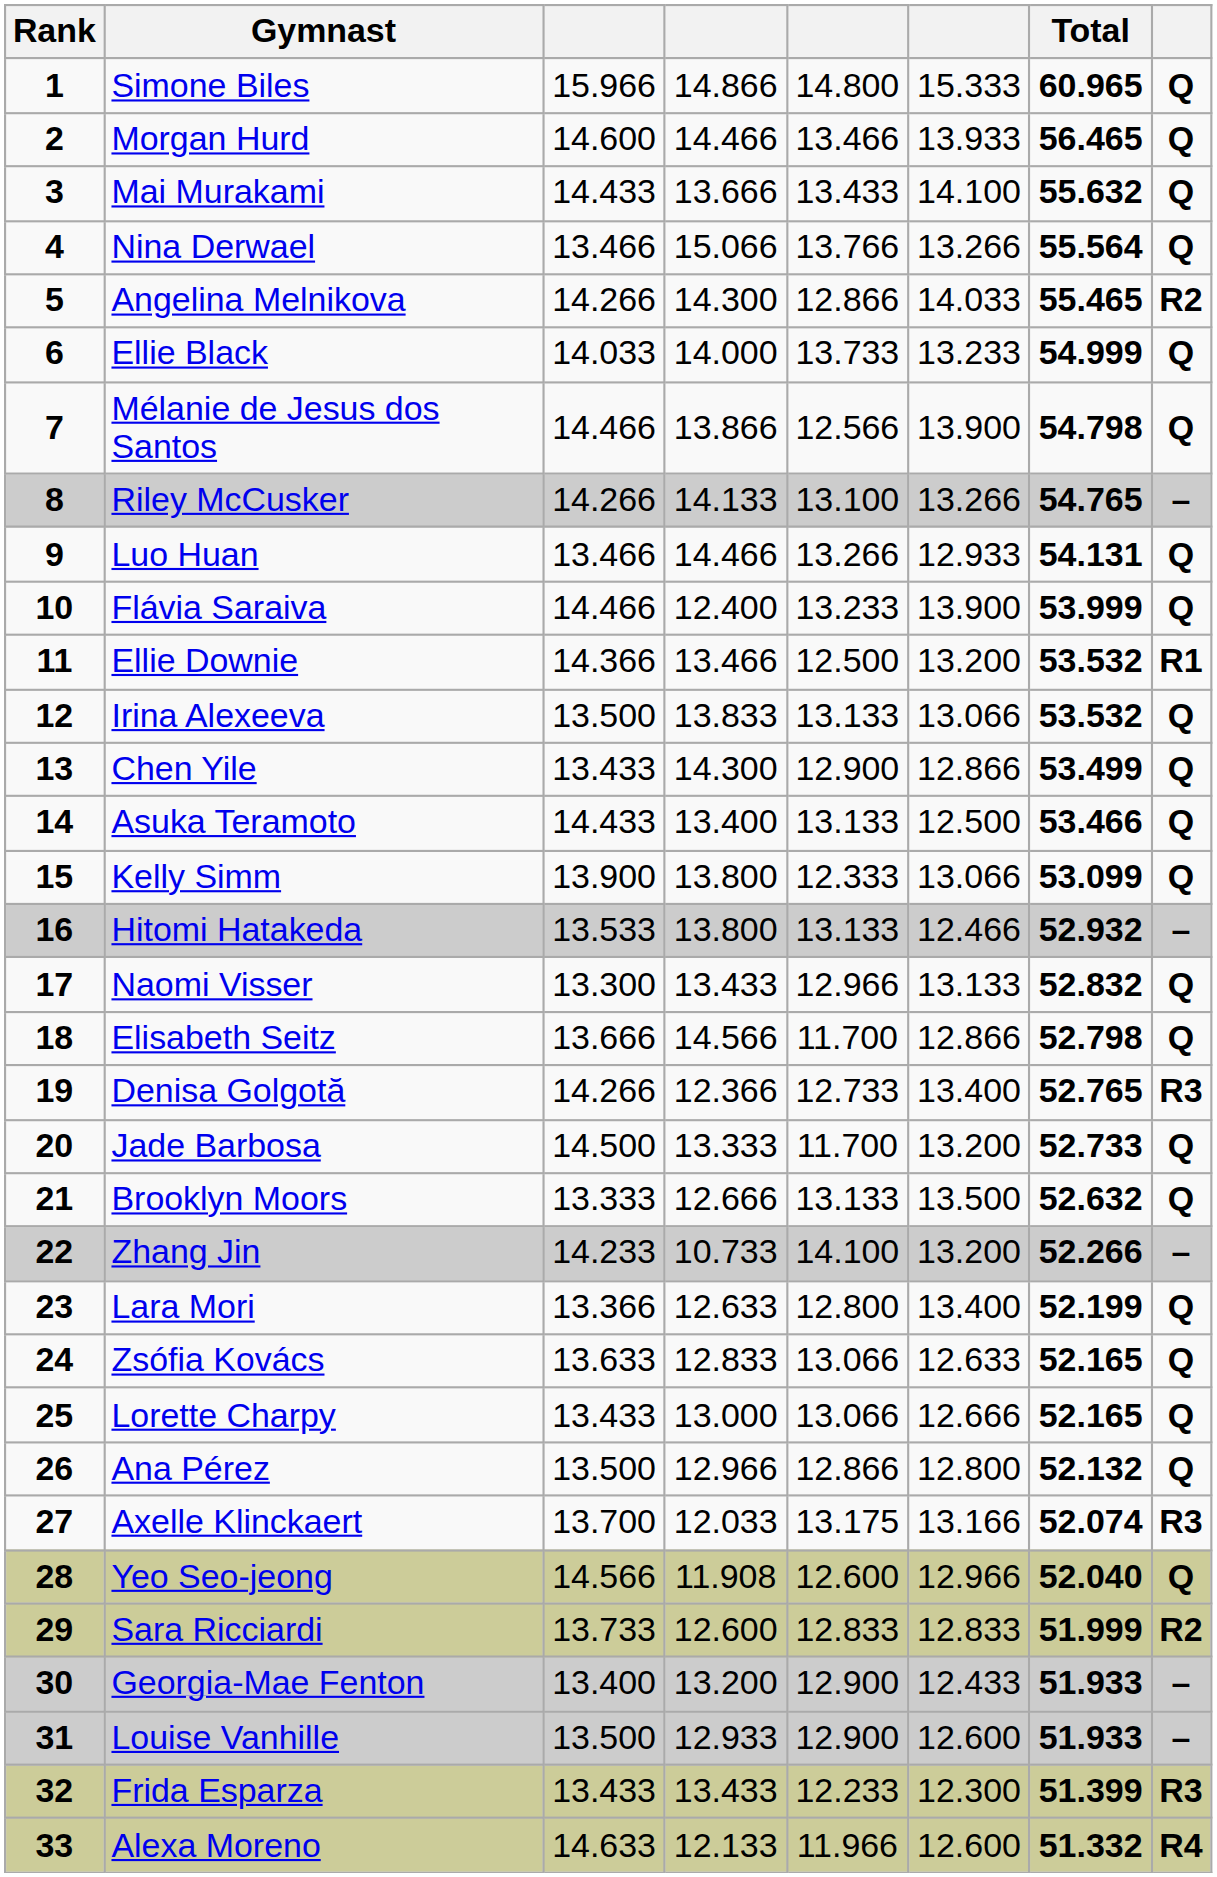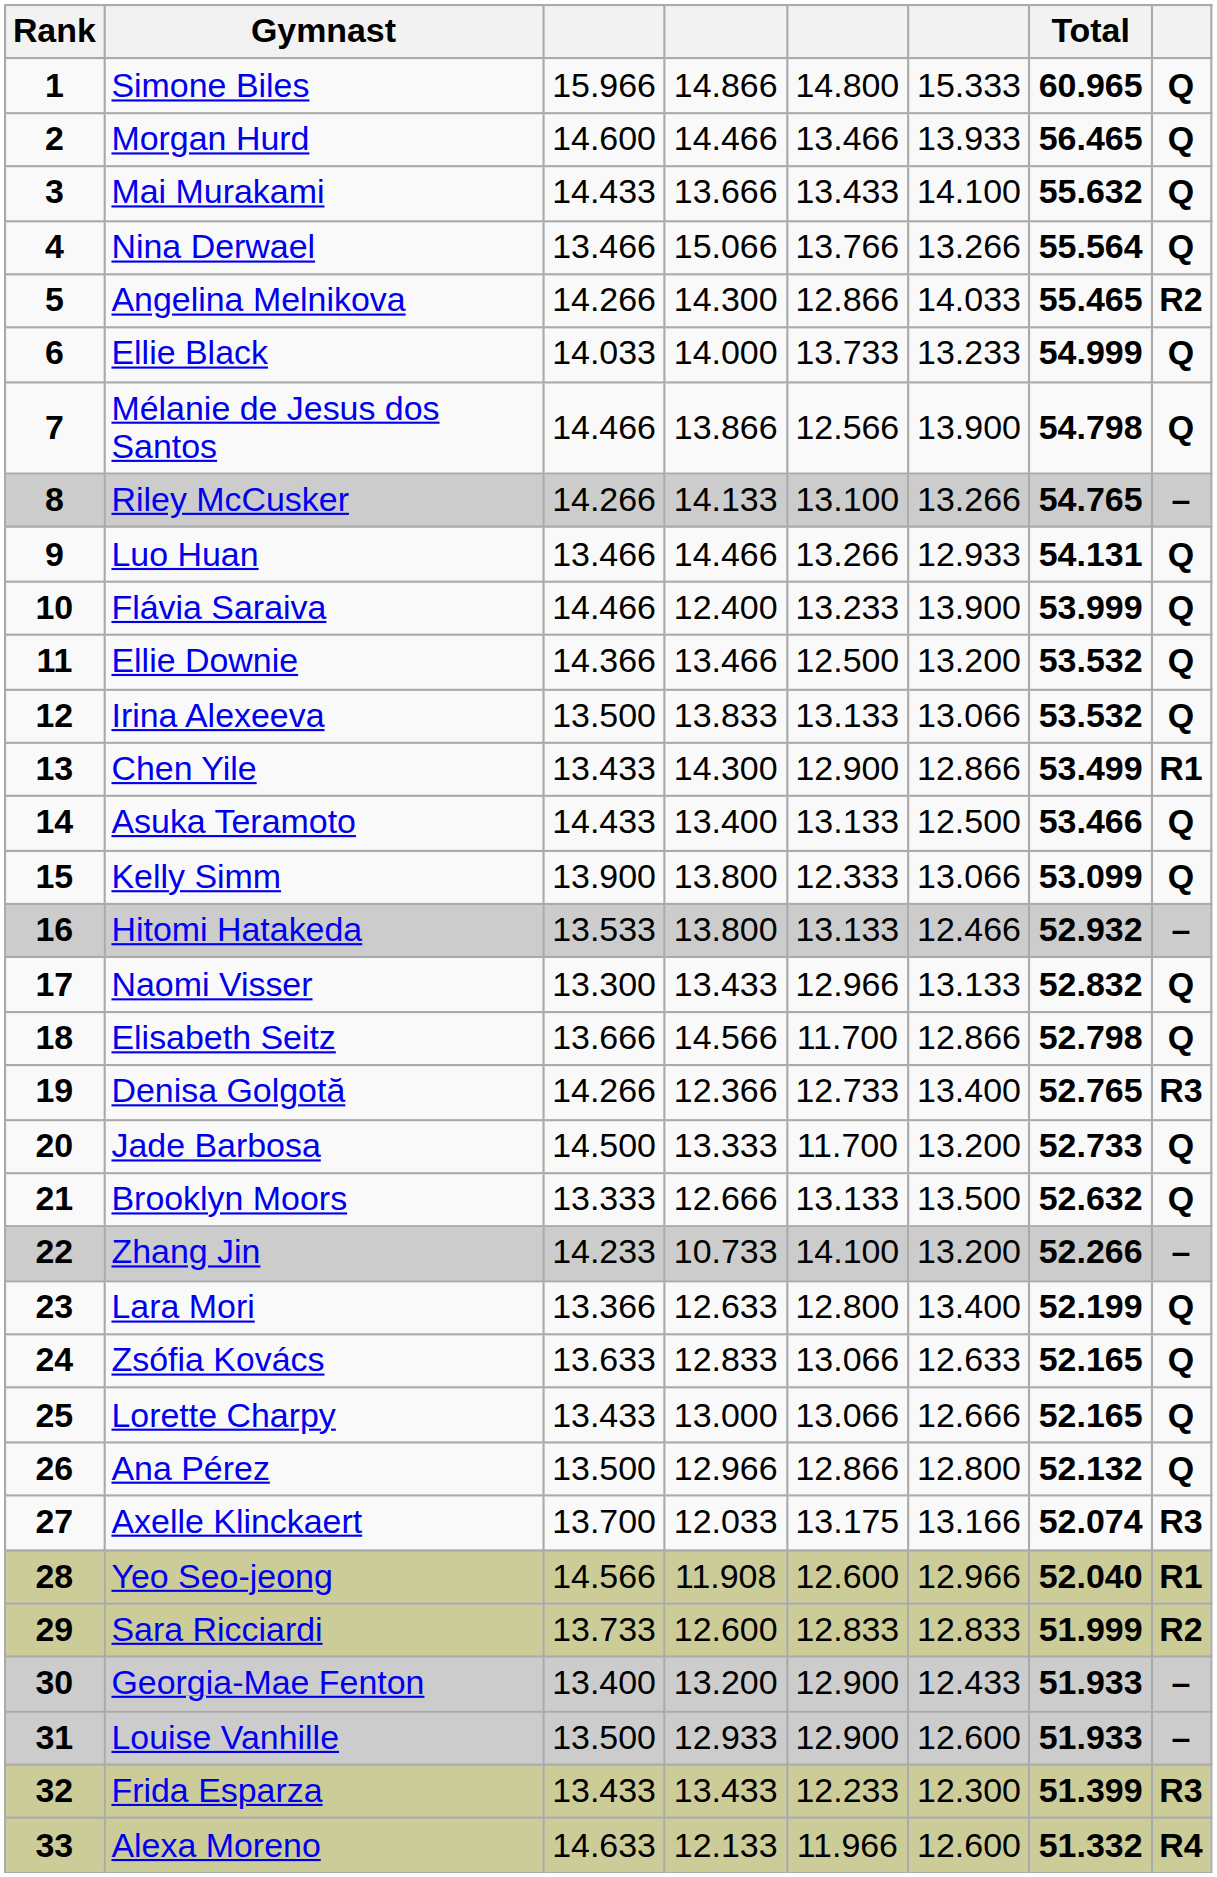Ellie Downie | column 8: R1 -> Q
Chen Yile | column 8: Q -> R1
Yeo Seo-jeong | column 8: Q -> R1
